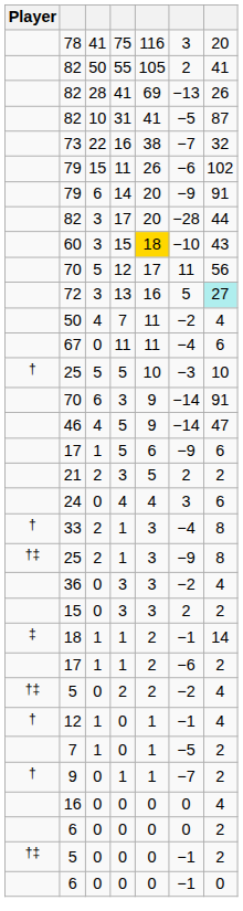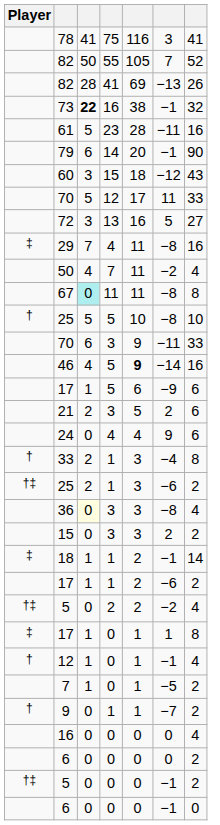78 | column 7: 20 -> 41
82 / 55 | column 6: 2 -> 7
82 / 55 | column 7: 41 -> 52
- row: 82 | 10 | 31 | 41 | −5 | 87
73 | column 3: normal -> bold
73 | column 6: −7 -> −1
+ row: 61 | 5 | 23 | 28 | −11 | 16
- row: 79 | 15 | 11 | 26 | −6 | 102
79 / 14 | column 6: −9 -> −1
79 / 14 | column 7: 91 -> 90
- row: 82 | 3 | 17 | 20 | −28 | 44
60 | column 5: gold background -> no background
60 | column 6: −10 -> −12
70 / 12 | column 7: 56 -> 33
72 | column 7: paleturquoise background -> no background
+ row: ‡ | 29 | 7 | 4 | 11 | −8 | 16
67 | column 3: no background -> paleturquoise background
67 | column 6: −4 -> −8
67 | column 7: 6 -> 8
25 / 5 | column 6: −3 -> −8
70 / 3 | column 6: −14 -> −11
70 / 3 | column 7: 91 -> 33
46 | column 5: normal -> bold
46 | column 7: 47 -> 16
21 | column 7: 2 -> 6
24 | column 6: 3 -> 9
25 / 1 | column 6: −9 -> −6
25 / 1 | column 7: 8 -> 2
36 | column 3: no background -> lightyellow background
36 | column 6: −2 -> −8
+ row: ‡ | 17 | 1 | 0 | 1 | 1 | 8
